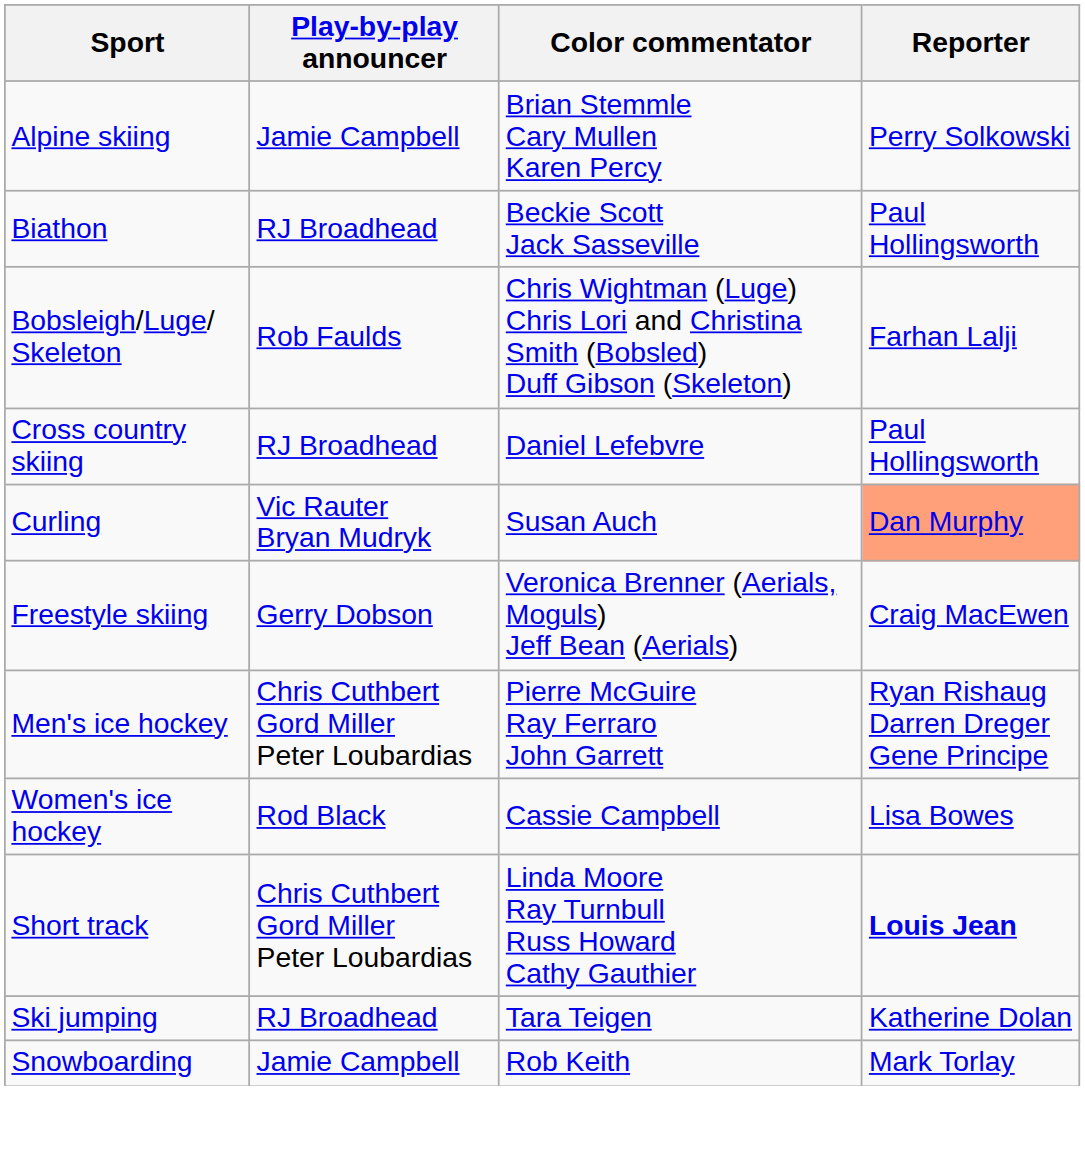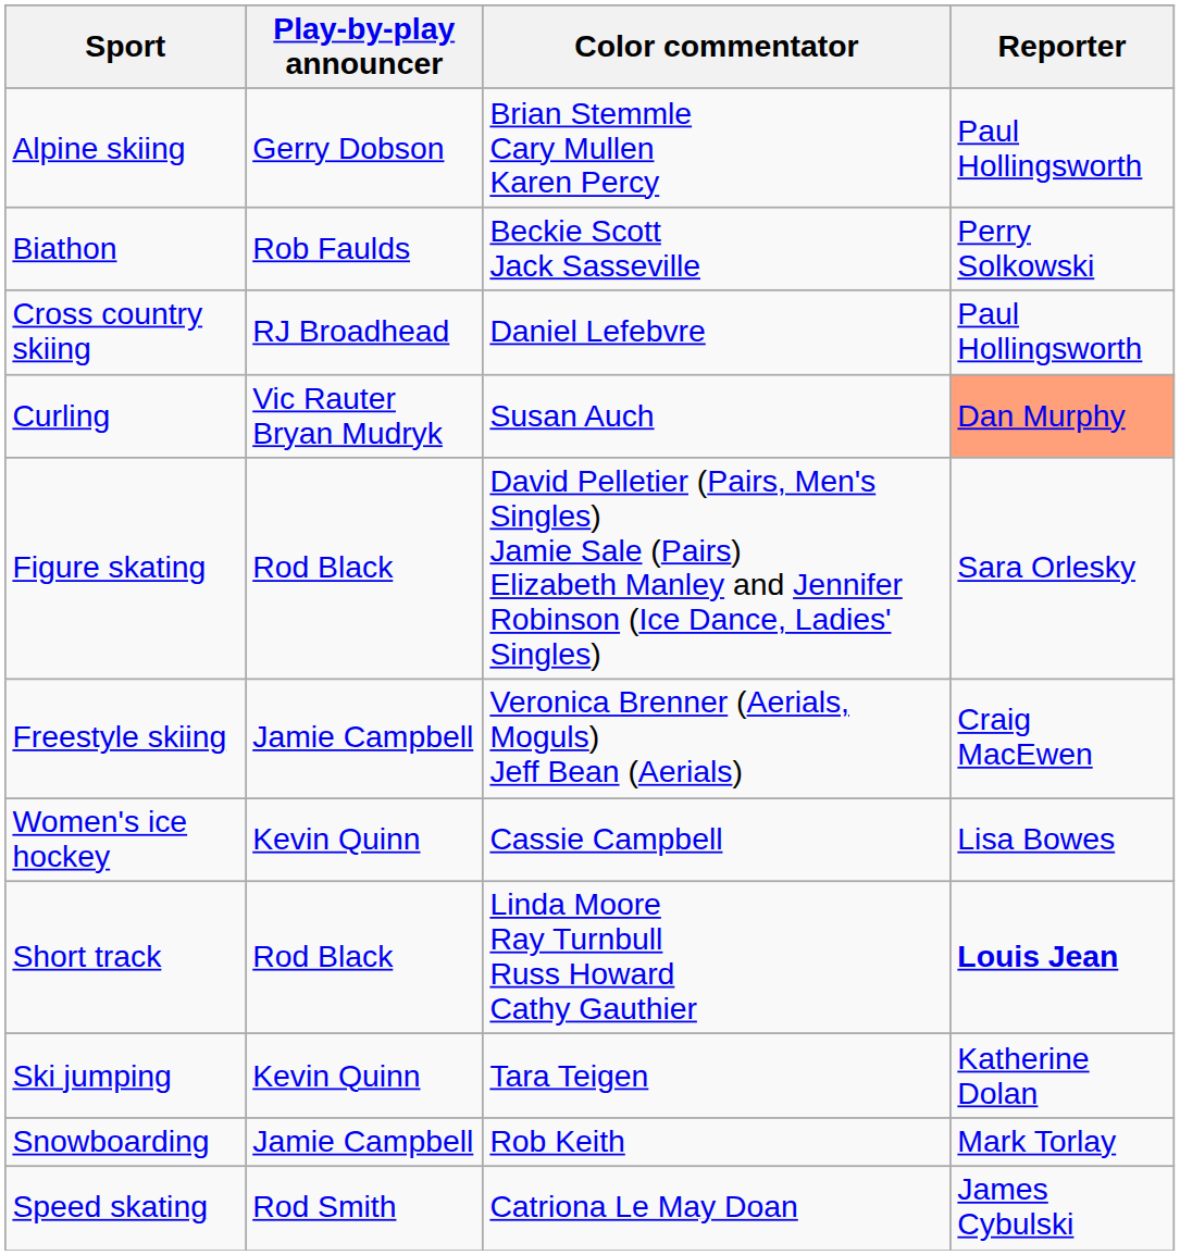Alpine skiing | Play-by-play announcer: Jamie Campbell -> Gerry Dobson
Alpine skiing | Reporter: Perry Solkowski -> Paul Hollingsworth
Biathon | Play-by-play announcer: RJ Broadhead -> Rob Faulds
Biathon | Reporter: Paul Hollingsworth -> Perry Solkowski
- row: Bobsleigh/Luge/ Skeleton | Rob Faulds | Chris Wightman (Luge) Chris Lori and Christina Smith (Bobsled) Duff Gibson (Skeleton) | Farhan Lalji
+ row: Figure skating | Rod Black | David Pelletier (Pairs, Men's Singles) Jamie Sale (Pairs) Elizabeth Manley and Jennifer Robinson (Ice Dance, Ladies' Singles) | Sara Orlesky
Freestyle skiing | Play-by-play announcer: Gerry Dobson -> Jamie Campbell
- row: Men's ice hockey | Chris Cuthbert Gord Miller Peter Loubardias | Pierre McGuire Ray Ferraro John Garrett | Ryan Rishaug Darren Dreger Gene Principe
Women's ice hockey | Play-by-play announcer: Rod Black -> Kevin Quinn
Short track | Play-by-play announcer: Chris Cuthbert Gord Miller Peter Loubardias -> Rod Black
Ski jumping | Play-by-play announcer: RJ Broadhead -> Kevin Quinn
+ row: Speed skating | Rod Smith | Catriona Le May Doan | James Cybulski
